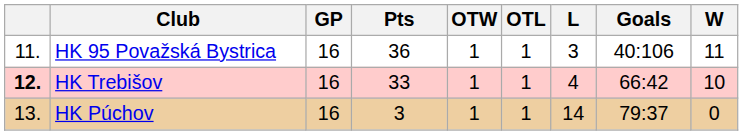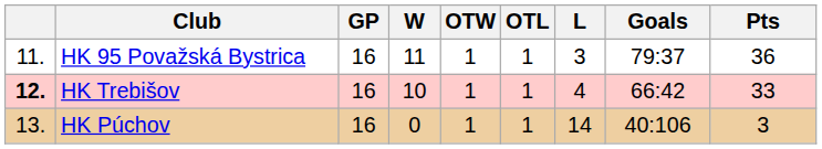columns swapped: W <-> Pts
HK 95 Považská Bystrica | Goals: 40:106 -> 79:37
HK Púchov | Goals: 79:37 -> 40:106
